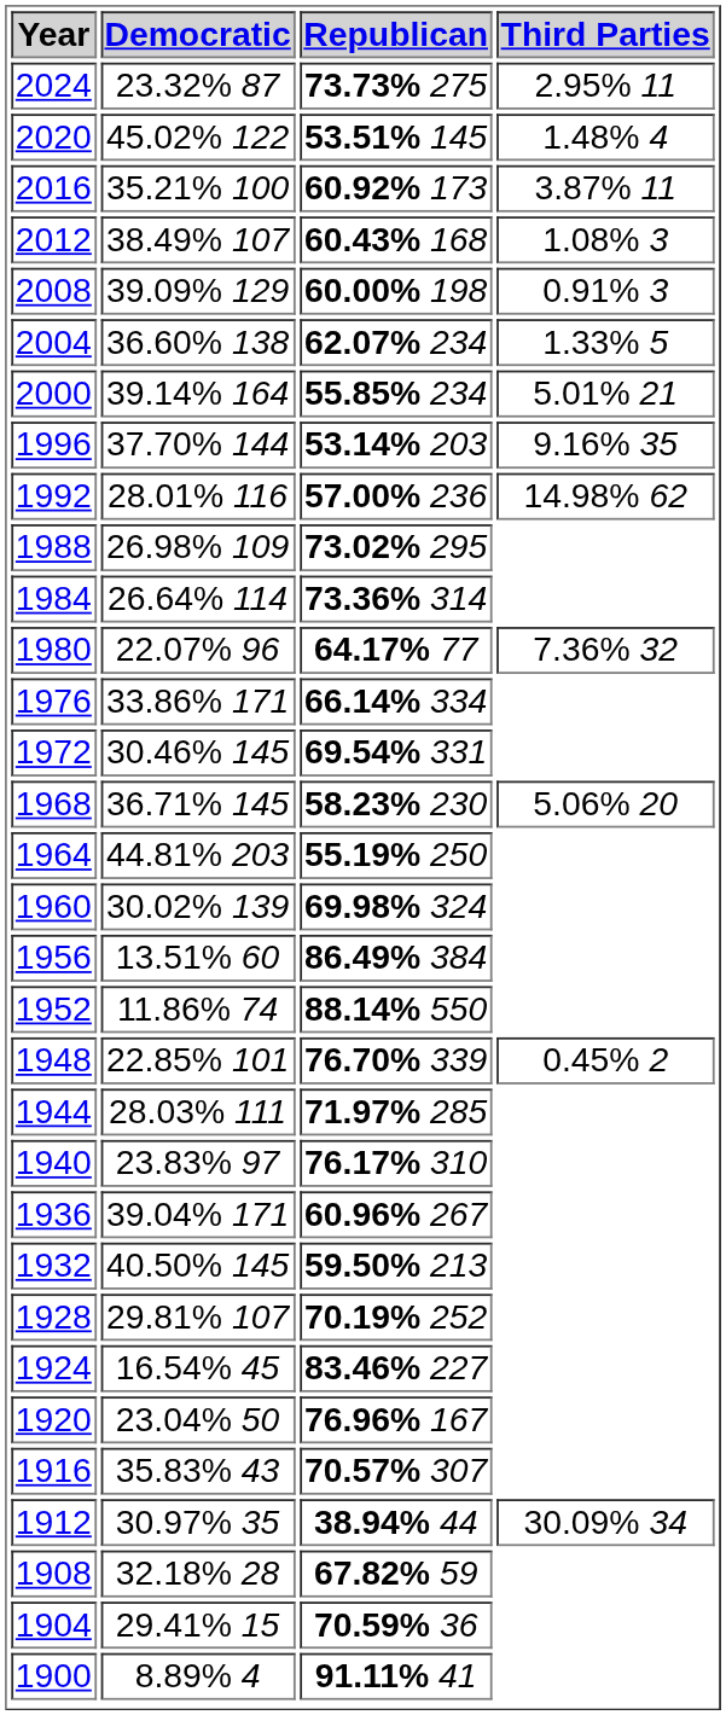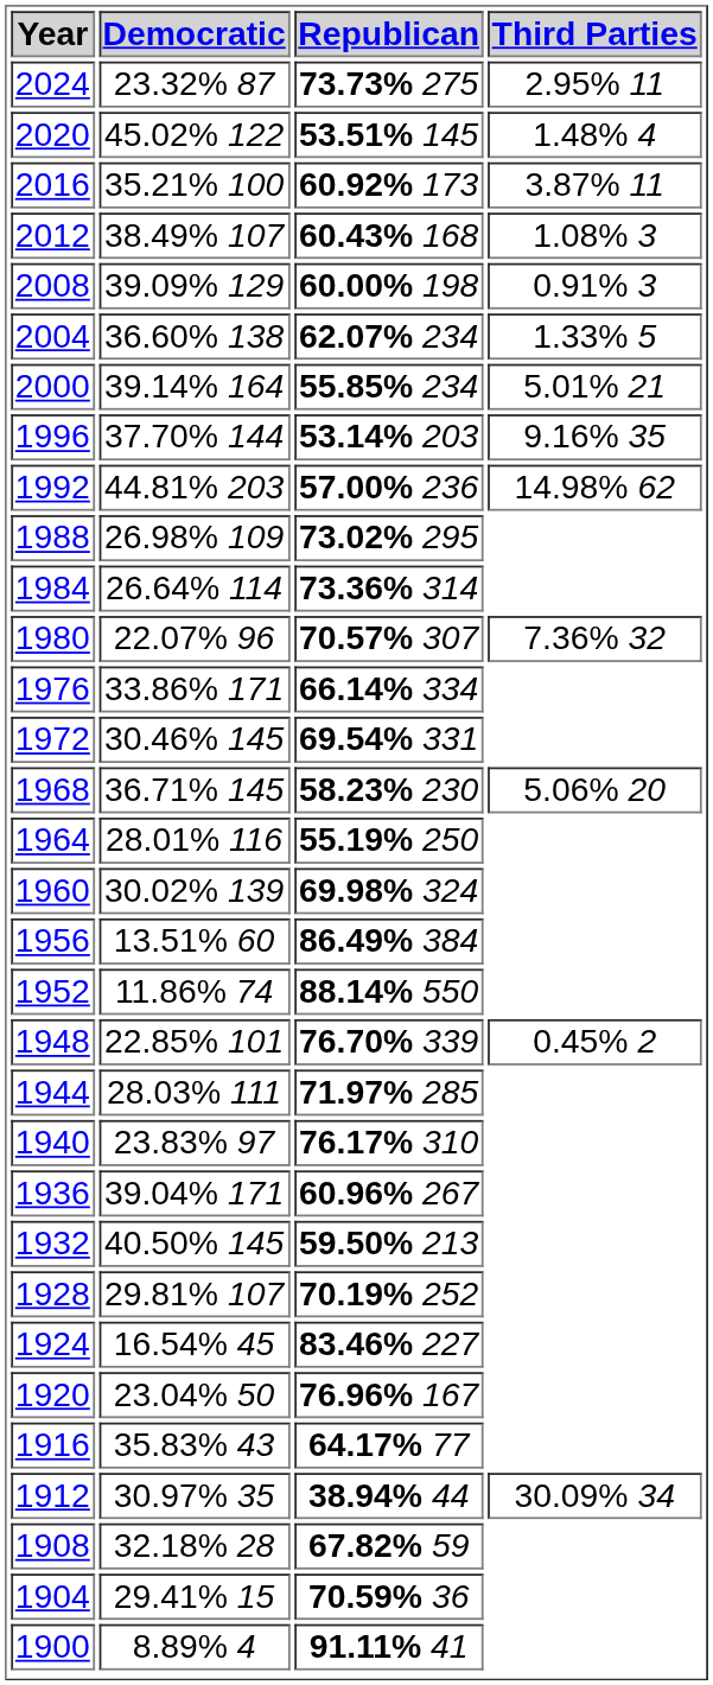1992 | Democratic: 28.01% 116 -> 44.81% 203
1980 | Republican: 64.17% 77 -> 70.57% 307
1964 | Democratic: 44.81% 203 -> 28.01% 116
1916 | Republican: 70.57% 307 -> 64.17% 77
